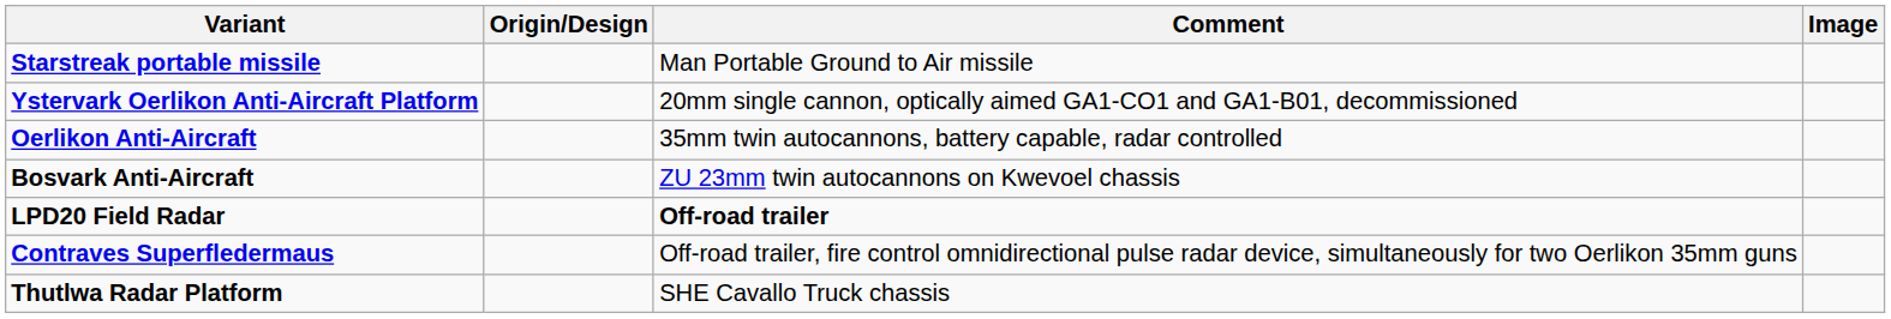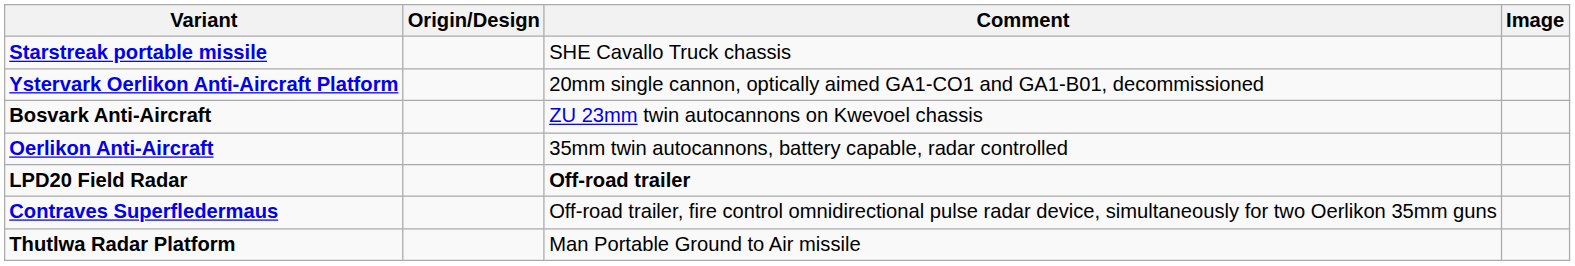Starstreak portable missile | Comment: Man Portable Ground to Air missile -> SHE Cavallo Truck chassis
rows swapped: Oerlikon Anti-Aircraft <-> Bosvark Anti-Aircraft
Thutlwa Radar Platform | Comment: SHE Cavallo Truck chassis -> Man Portable Ground to Air missile
